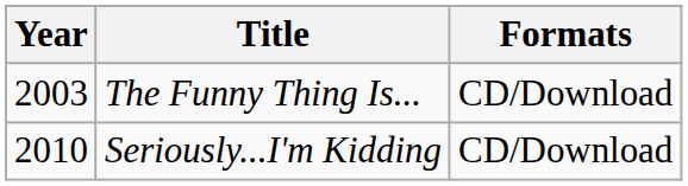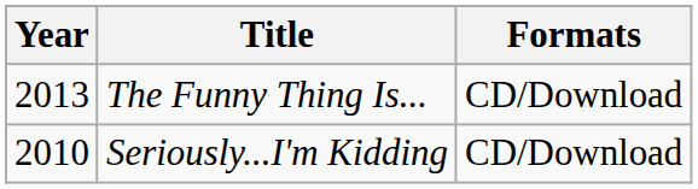The Funny Thing Is... | Year: 2003 -> 2013
